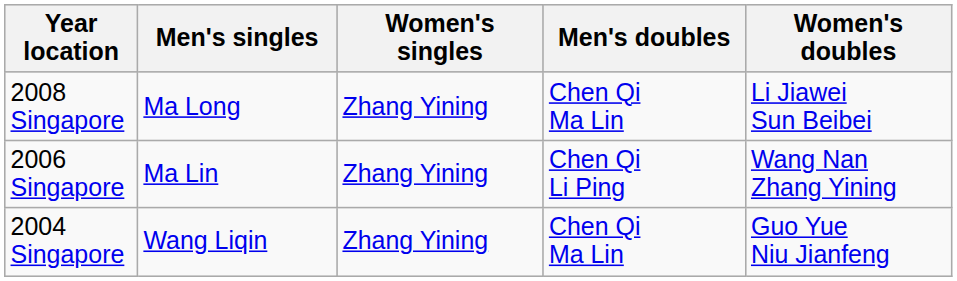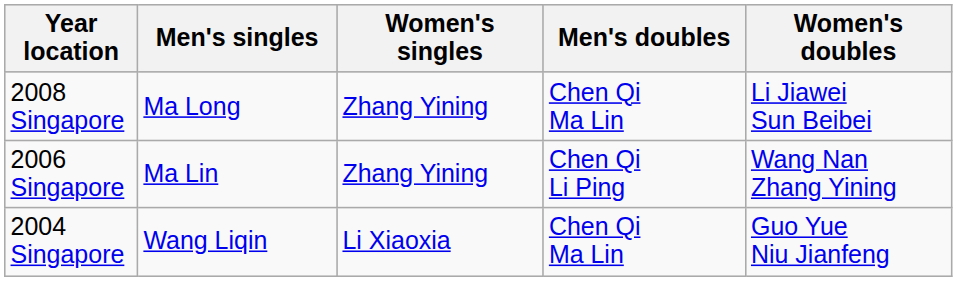2004 Singapore | Women's singles: Zhang Yining -> Li Xiaoxia
